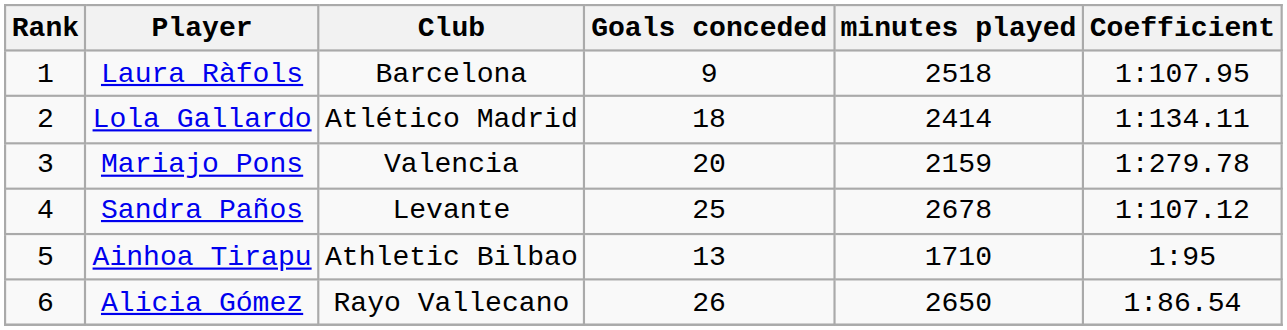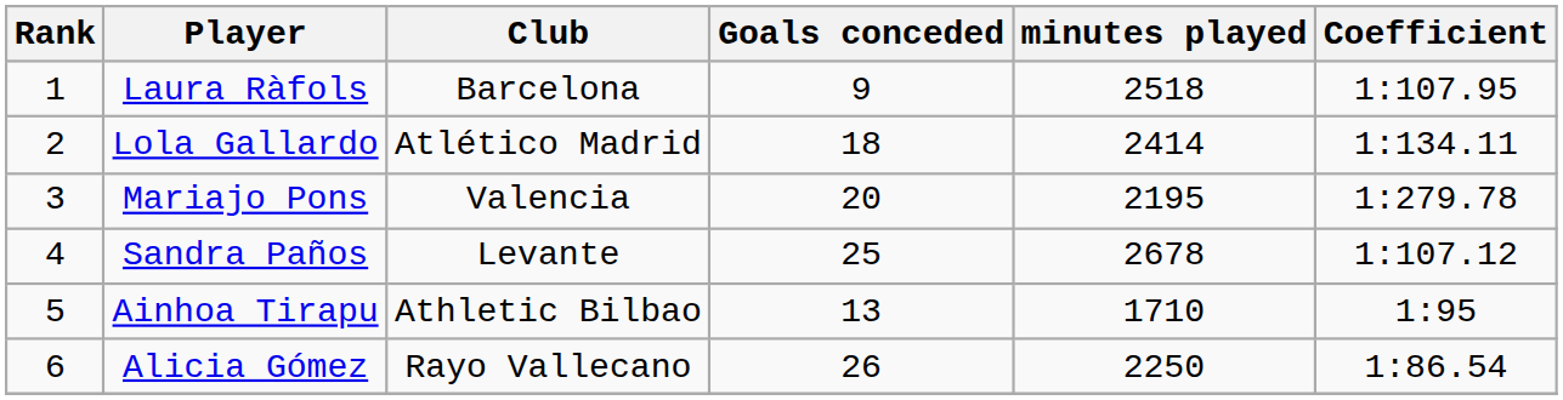Mariajo Pons | minutes played: 2159 -> 2195
Alicia Gómez | minutes played: 2650 -> 2250
